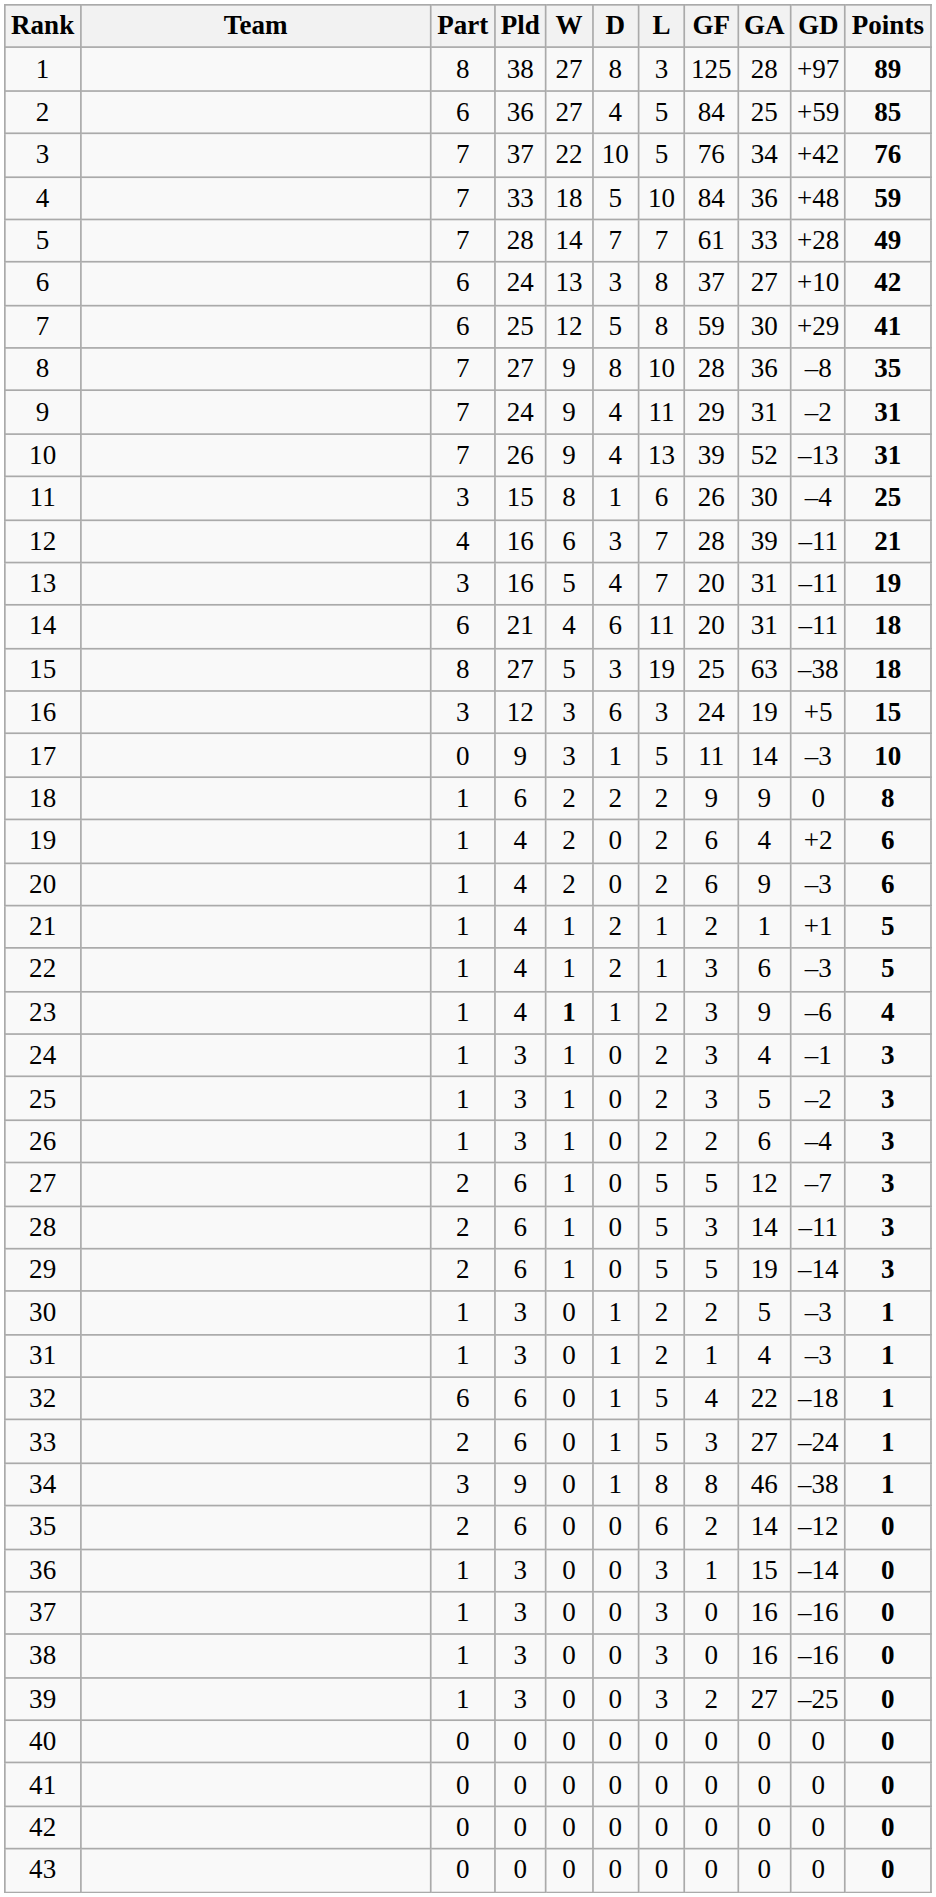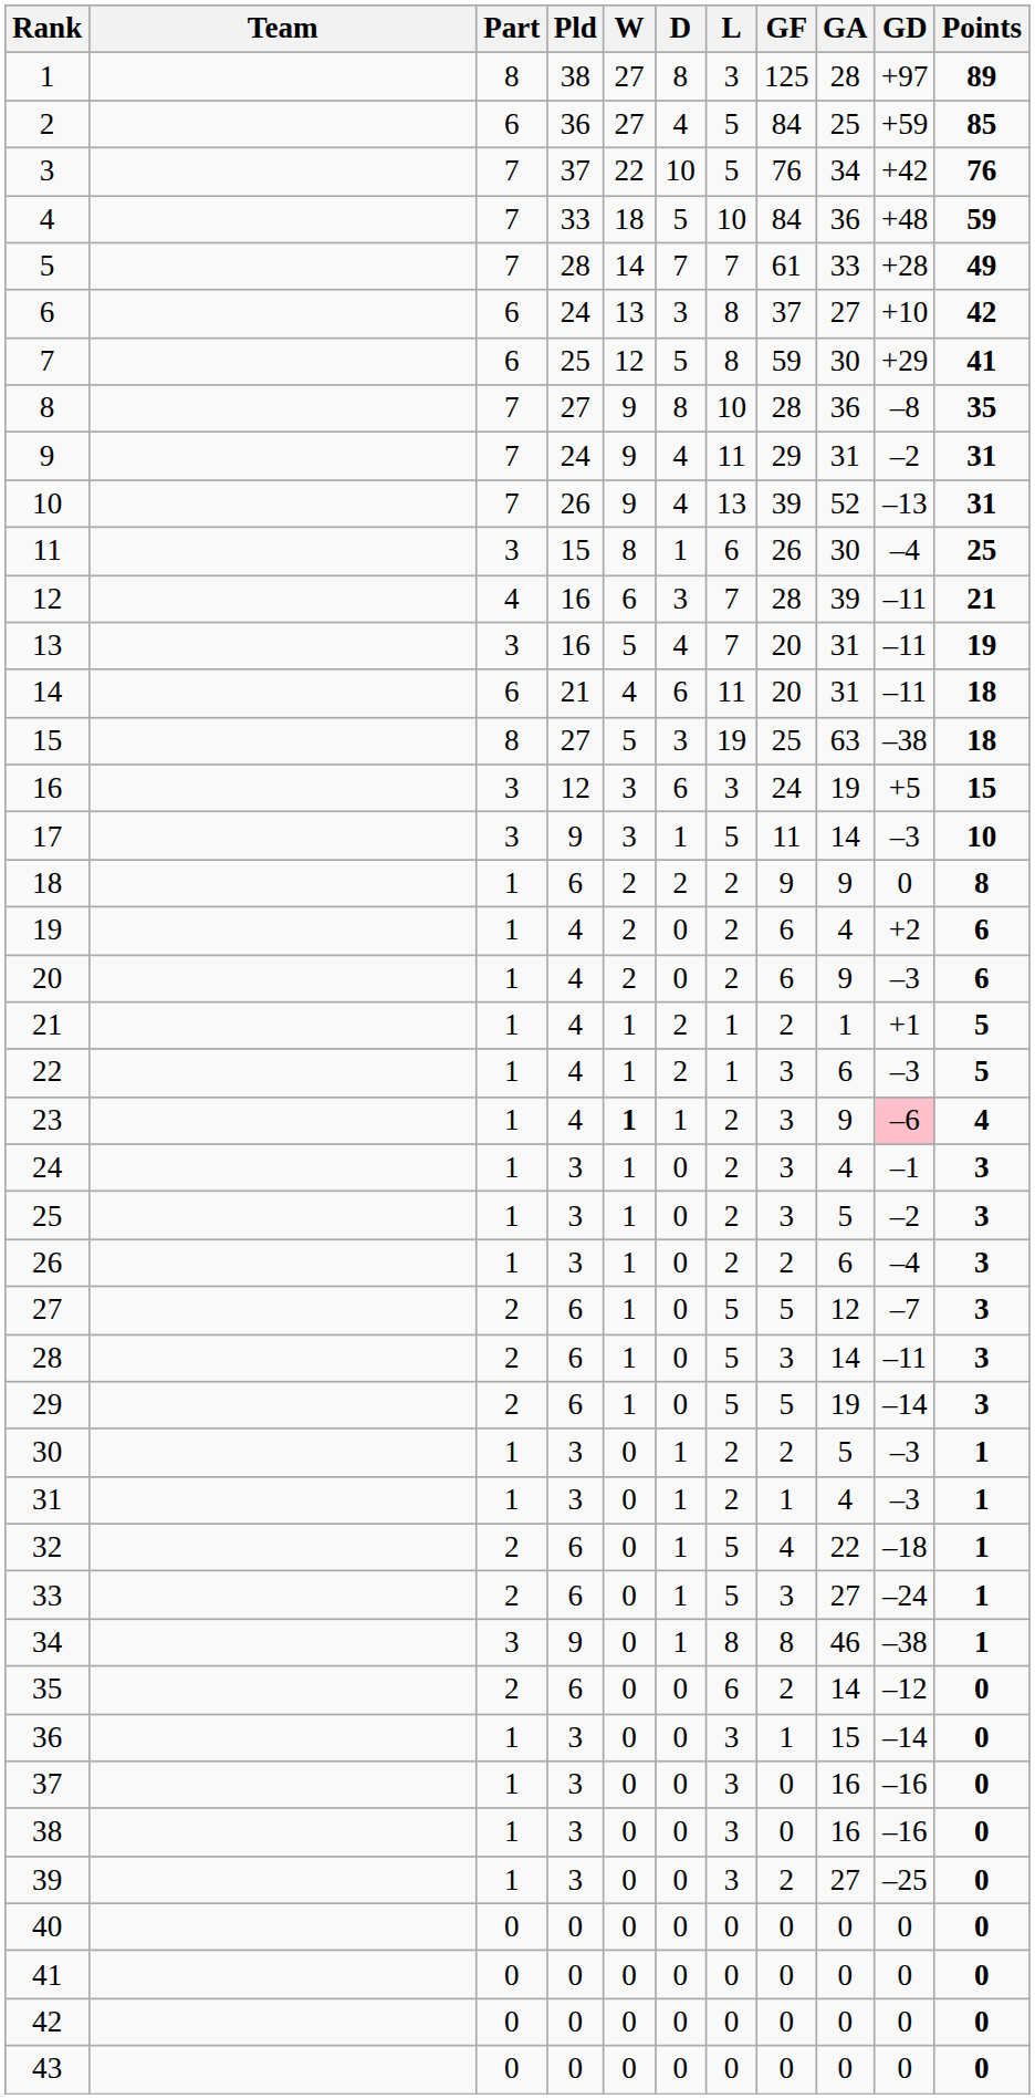17 | Part: 0 -> 3
23 | GD: no background -> pink background
32 | Part: 6 -> 2
